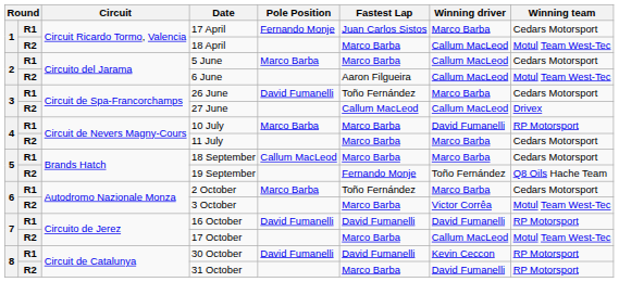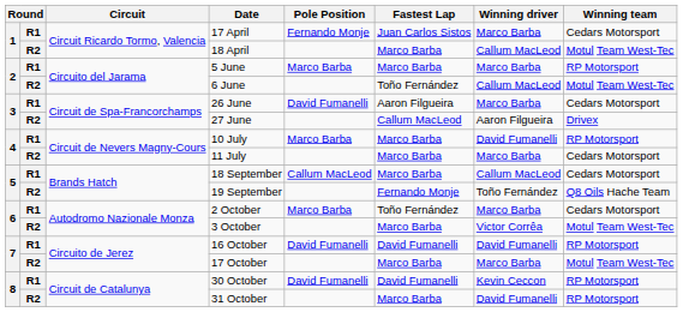5 June | Winning driver: Callum MacLeod -> Marco Barba
5 June | Winning team: Cedars Motorsport -> RP Motorsport
6 June | Fastest Lap: Aaron Filgueira -> Toño Fernández
26 June | Fastest Lap: Toño Fernández -> Aaron Filgueira
27 June | Winning driver: Callum MacLeod -> Aaron Filgueira
18 September | Winning driver: Marco Barba -> Callum MacLeod
17 October | Winning driver: Callum MacLeod -> Marco Barba
